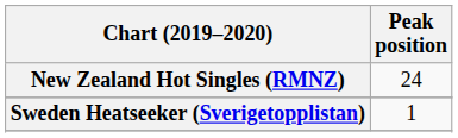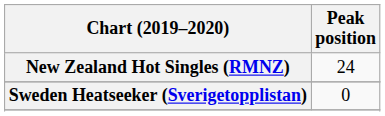Sweden Heatseeker (Sverigetopplistan) | Peak position: 1 -> 0
